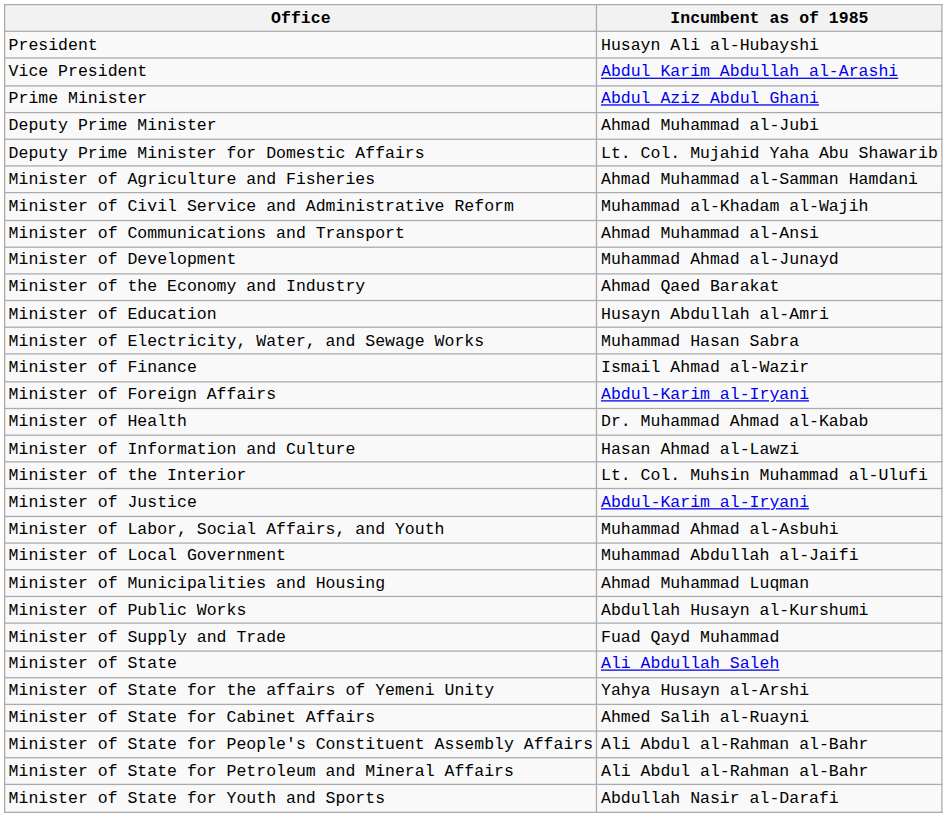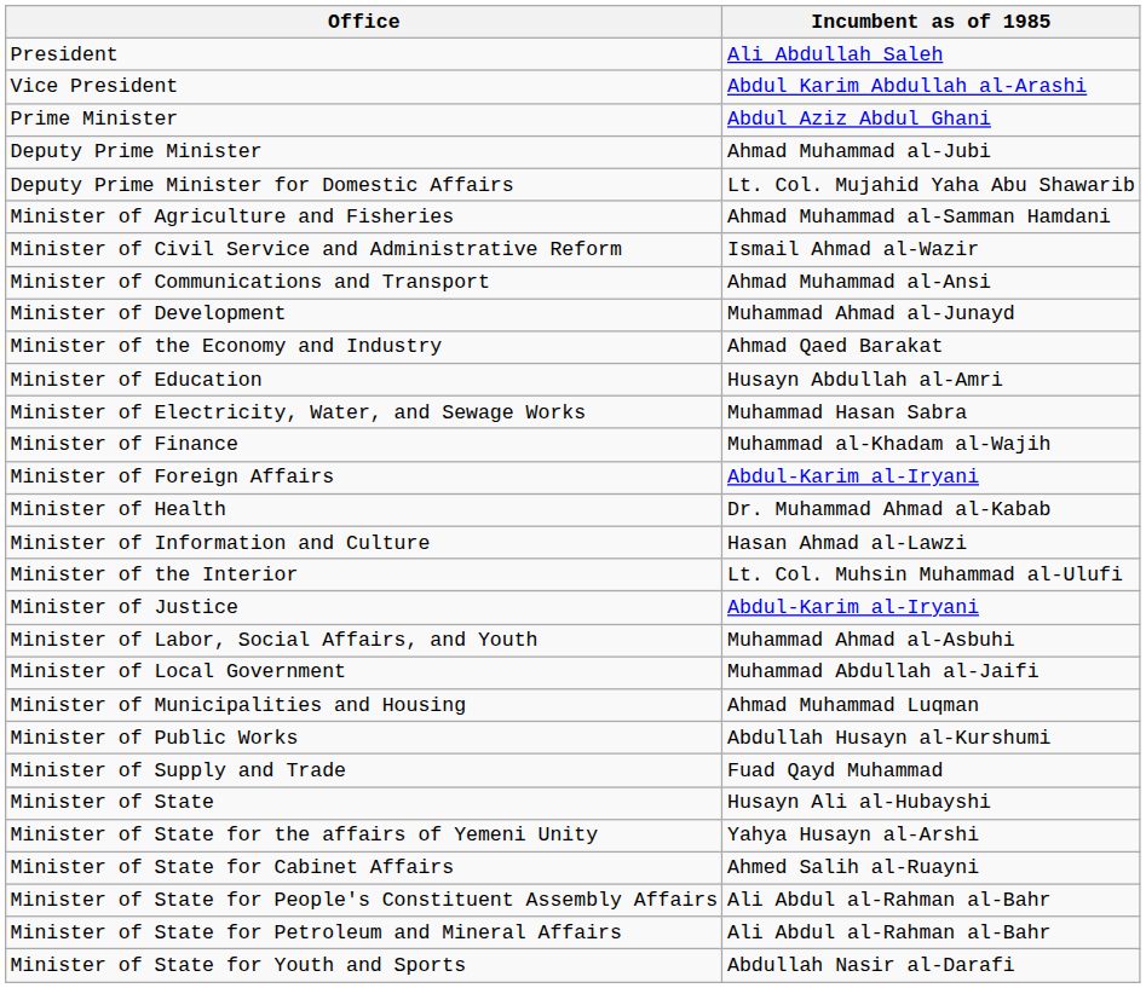President | Incumbent as of 1985: Husayn Ali al-Hubayshi -> Ali Abdullah Saleh
Minister of Civil Service and Administrative Reform | Incumbent as of 1985: Muhammad al-Khadam al-Wajih -> Ismail Ahmad al-Wazir
Minister of Finance | Incumbent as of 1985: Ismail Ahmad al-Wazir -> Muhammad al-Khadam al-Wajih
Minister of State | Incumbent as of 1985: Ali Abdullah Saleh -> Husayn Ali al-Hubayshi
